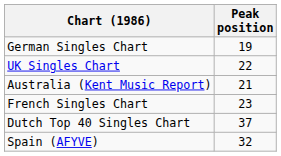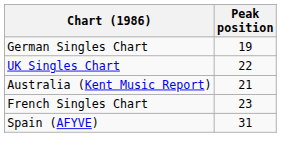- row: Dutch Top 40 Singles Chart | 37
Spain (AFYVE) | Peak position: 32 -> 31
